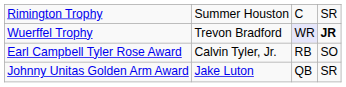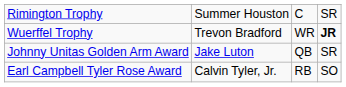Wuerffel Trophy | column 3: lavender background -> no background
rows swapped: Johnny Unitas Golden Arm Award <-> Earl Campbell Tyler Rose Award
